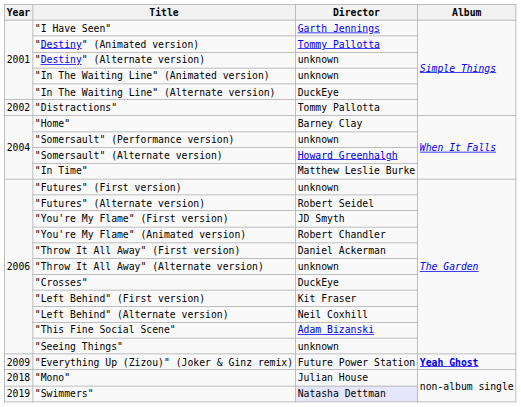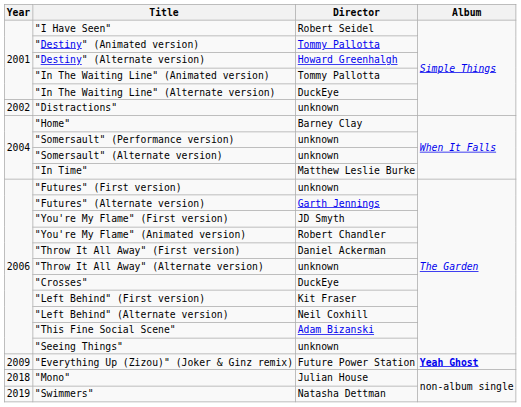"I Have Seen" | Director: Garth Jennings -> Robert Seidel
"Destiny" (Alternate version) | Director: unknown -> Howard Greenhalgh
"In The Waiting Line" (Animated version) | Director: unknown -> Tommy Pallotta
"Distractions" | Director: Tommy Pallotta -> unknown
"Somersault" (Alternate version) | Director: Howard Greenhalgh -> unknown
"Futures" (Alternate version) | Director: Robert Seidel -> Garth Jennings
"Swimmers" | Director: lavender background -> no background
